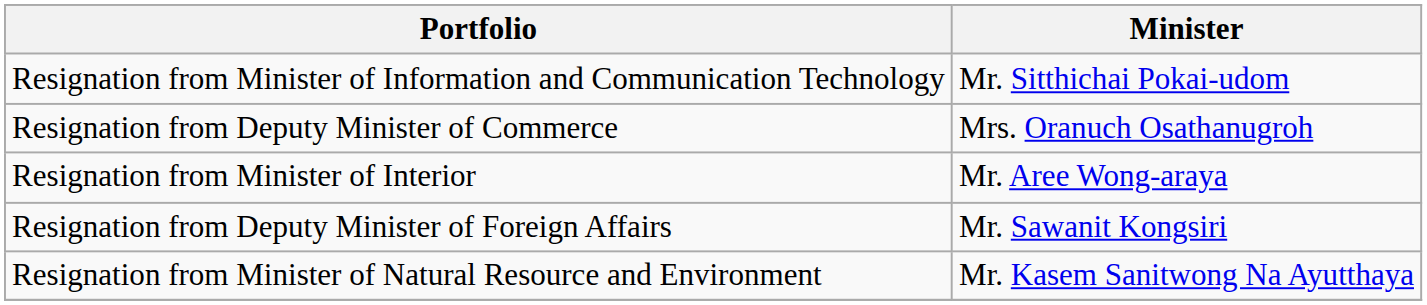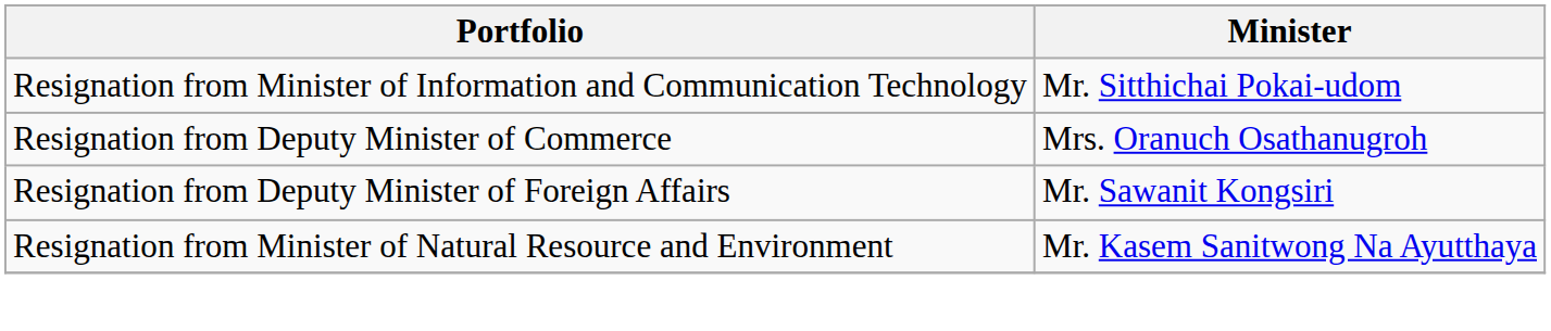- row: Resignation from Minister of Interior | Mr. Aree Wong-araya
